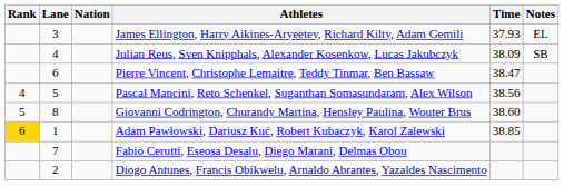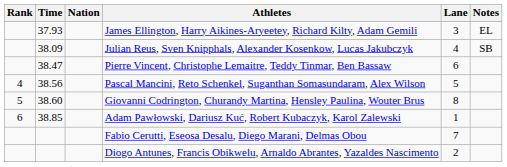columns swapped: Lane <-> Time
Adam Pawłowski, Dariusz Kuć, Robert Kubaczyk, Karol Zalewski | Rank: gold background -> no background
